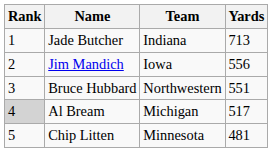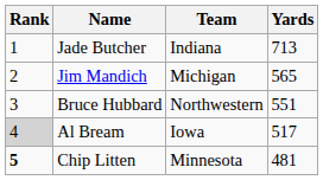Jim Mandich | Team: Iowa -> Michigan
Jim Mandich | Yards: 556 -> 565
Al Bream | Team: Michigan -> Iowa
Chip Litten | Rank: normal -> bold
